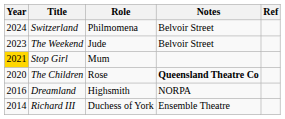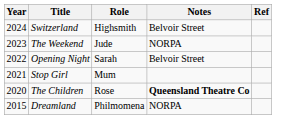Switzerland | Role: Philmomena -> Highsmith
The Weekend | Notes: Belvoir Street -> NORPA
+ row: 2022 | Opening Night | Sarah | Belvoir Street
Stop Girl | Year: gold background -> no background
Dreamland | Year: 2016 -> 2015
Dreamland | Role: Highsmith -> Philmomena
- row: 2014 | Richard III | Duchess of York | Ensemble Theatre
